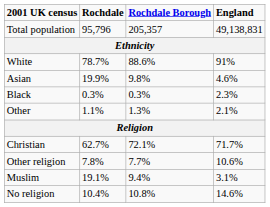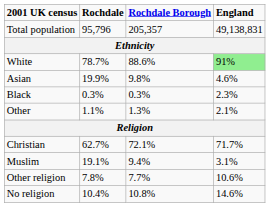White | England: no background -> lightgreen background
rows swapped: Muslim <-> Other religion
